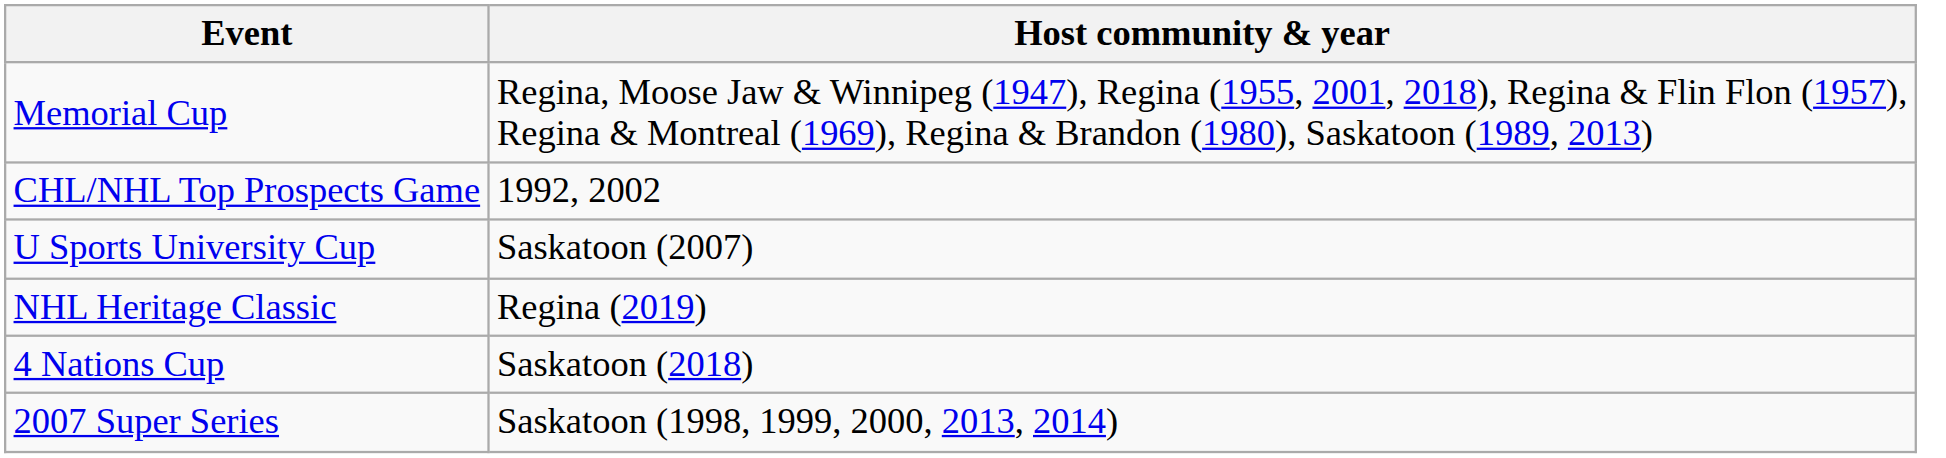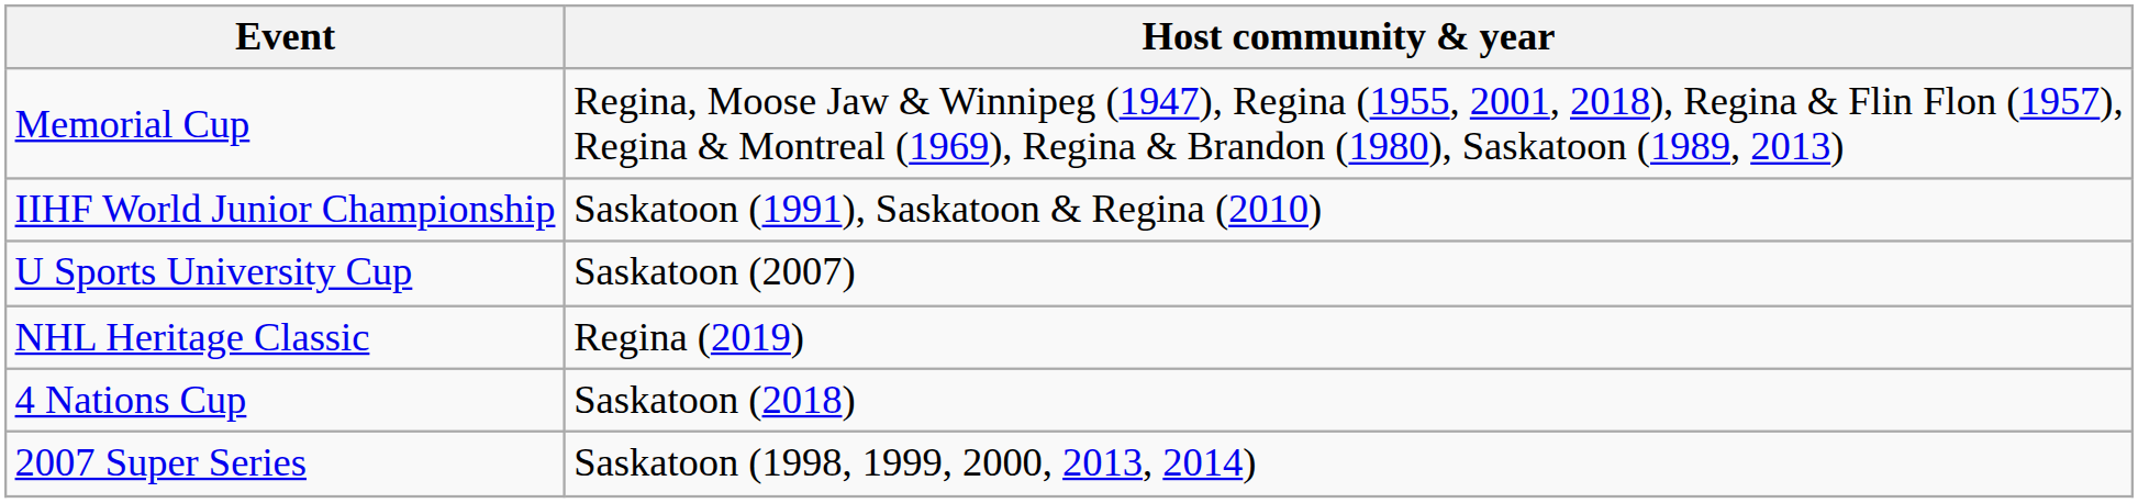+ row: IIHF World Junior Championship | Saskatoon (1991), Saskatoon & Regina (2010)
- row: CHL/NHL Top Prospects Game | 1992, 2002
